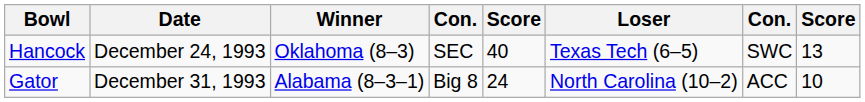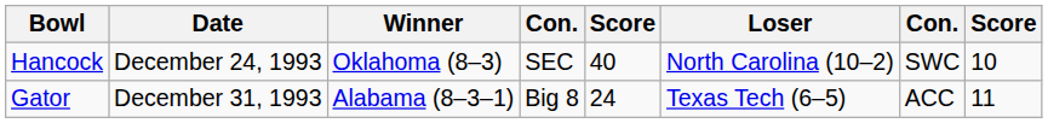Hancock | Loser: Texas Tech (6–5) -> North Carolina (10–2)
Hancock | column 8: 13 -> 10
Gator | Loser: North Carolina (10–2) -> Texas Tech (6–5)
Gator | column 8: 10 -> 11
